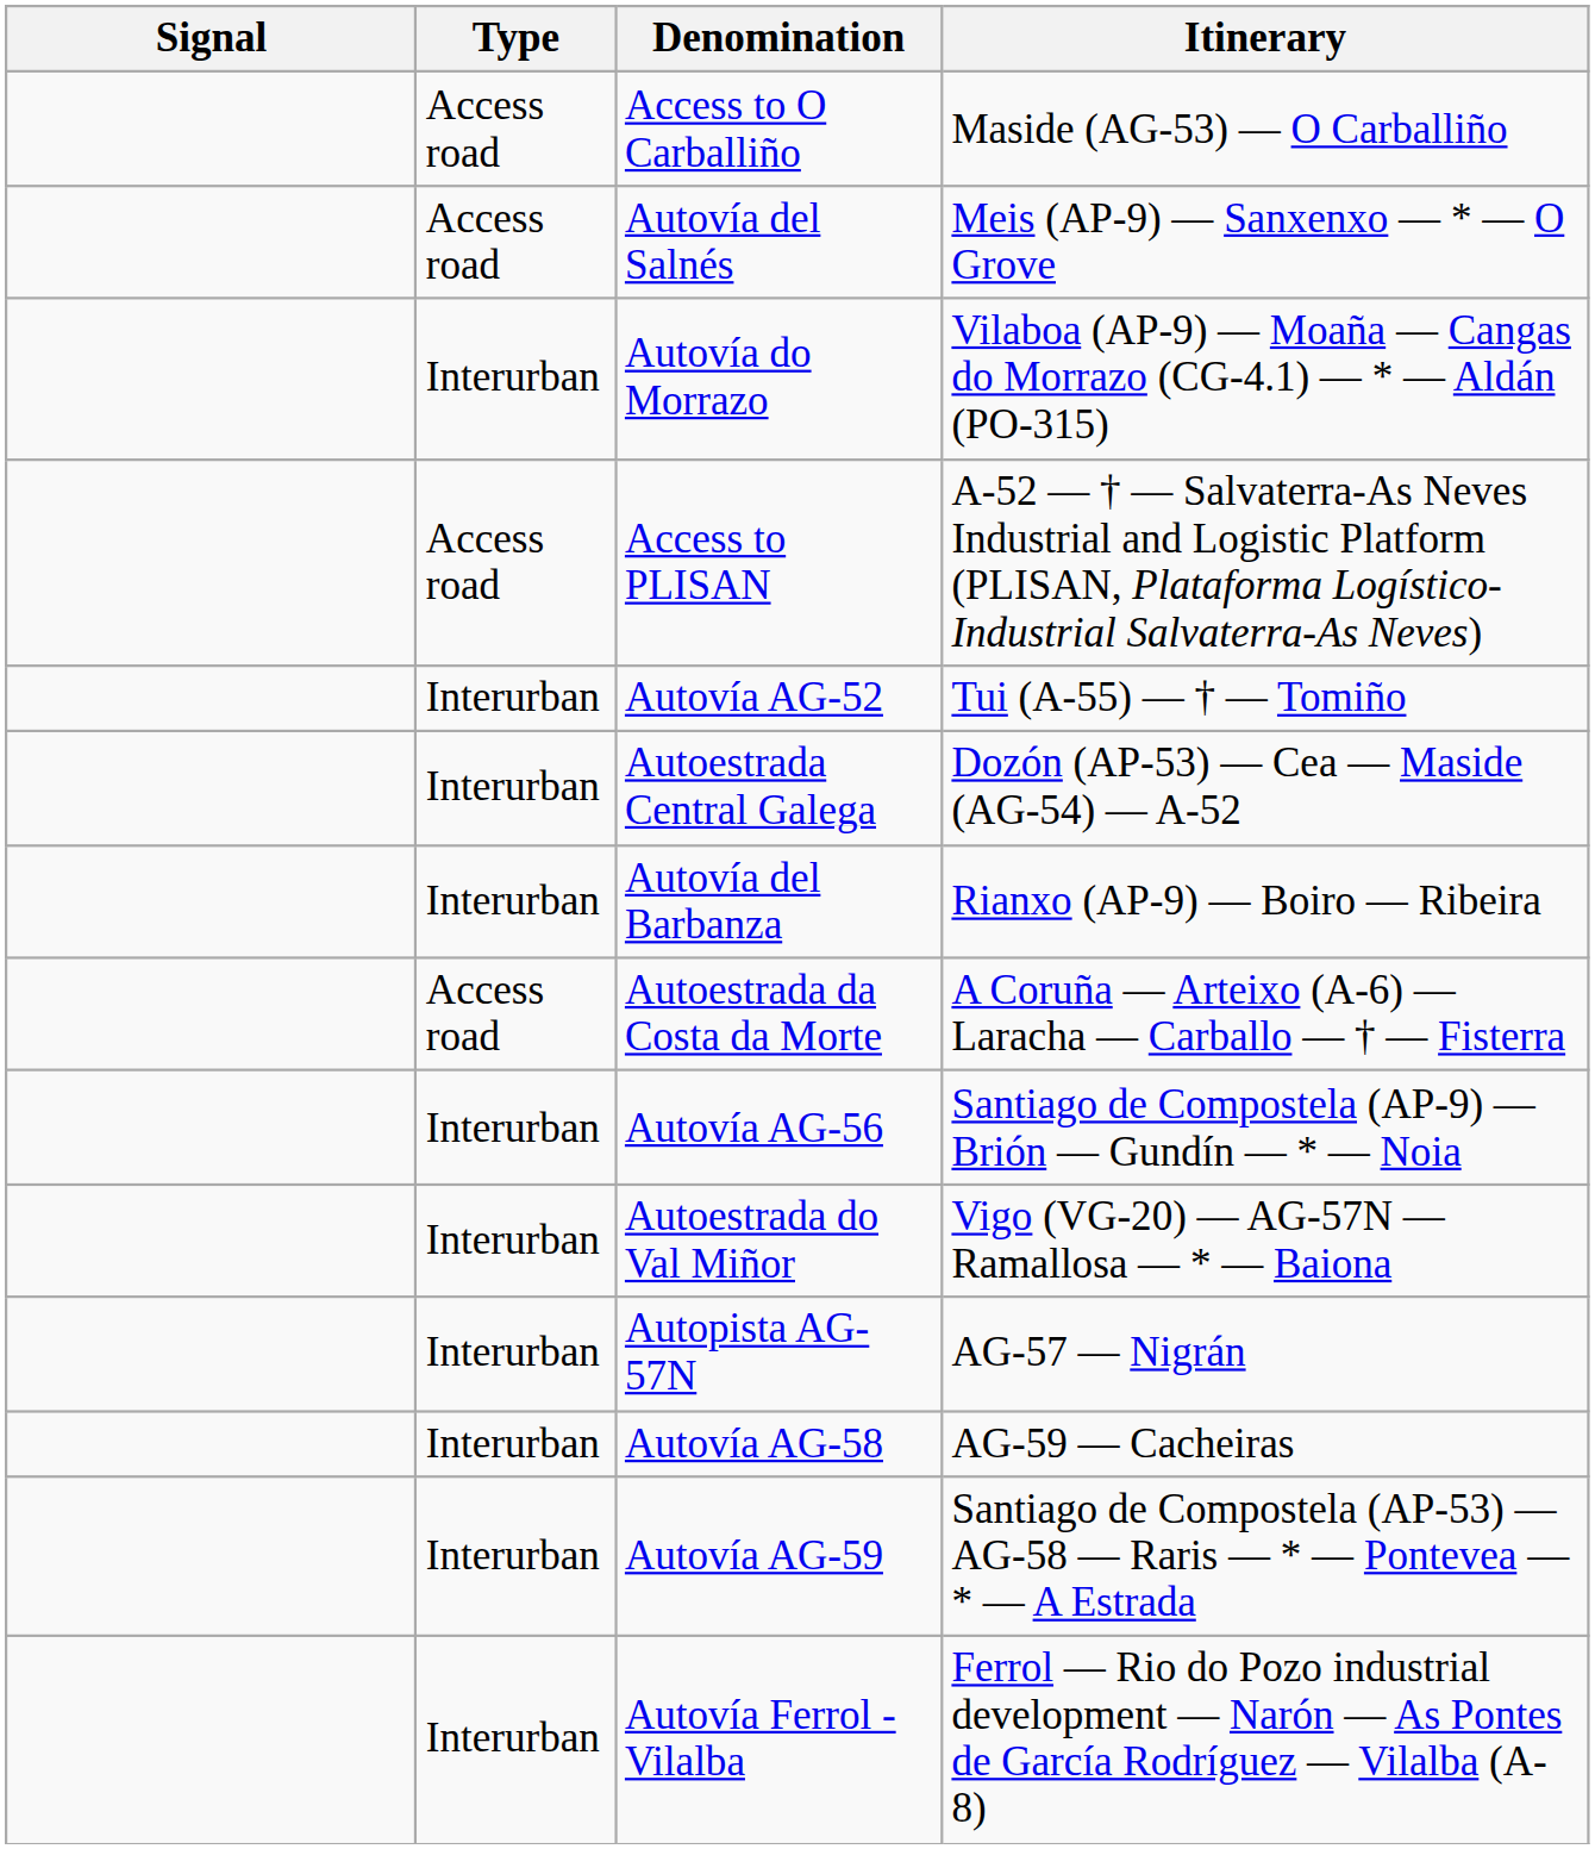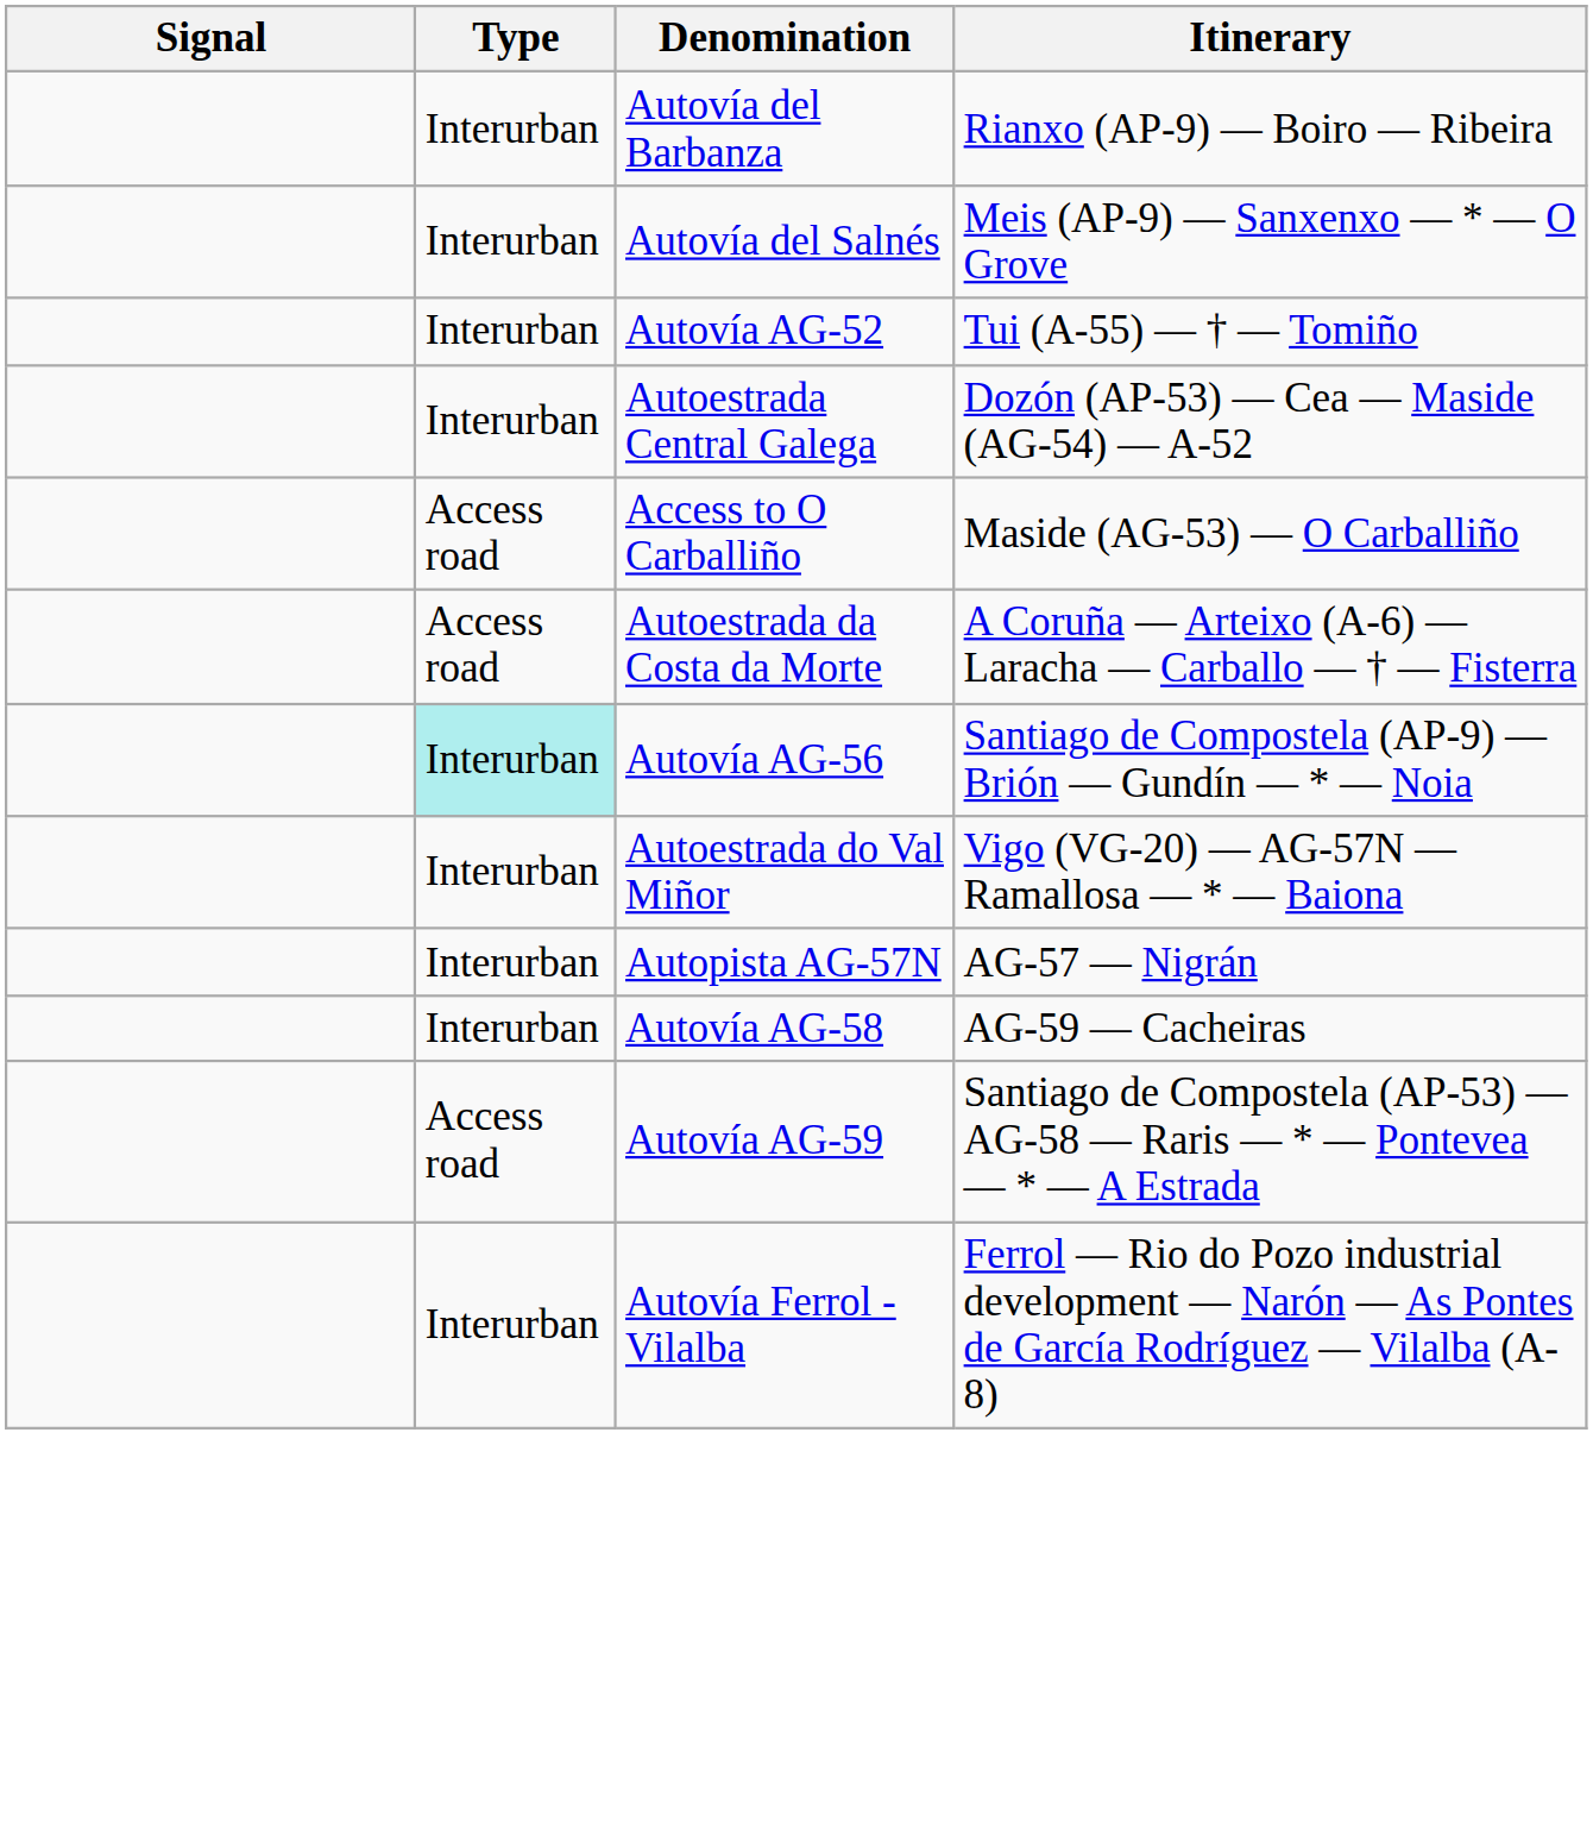rows swapped: Autovía del Barbanza <-> Access to O Carballiño
Autovía del Salnés | Type: Access road -> Interurban
- row: Interurban | Autovía do Morrazo | Vilaboa (AP-9) — Moaña — Cangas do Morrazo (CG-4.1) — * — Aldán (PO-315)
- row: Access road | Access to PLISAN | A-52 — † — Salvaterra-As Neves Industrial and Logistic Platform (PLISAN, Plataforma Logístico-Industrial Salvaterra-As Neves)
Autovía AG-56 | Type: no background -> paleturquoise background
Autovía AG-59 | Type: Interurban -> Access road
